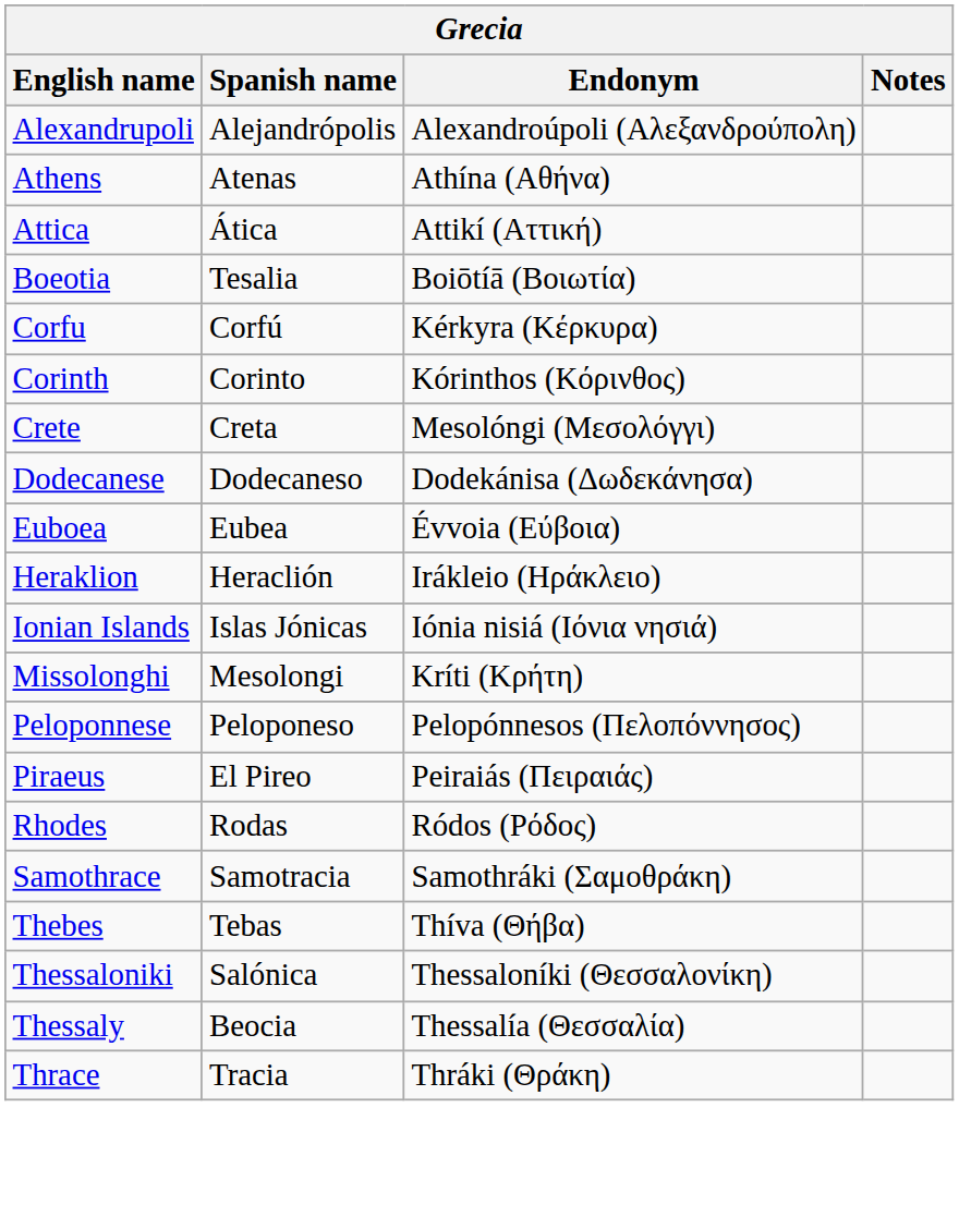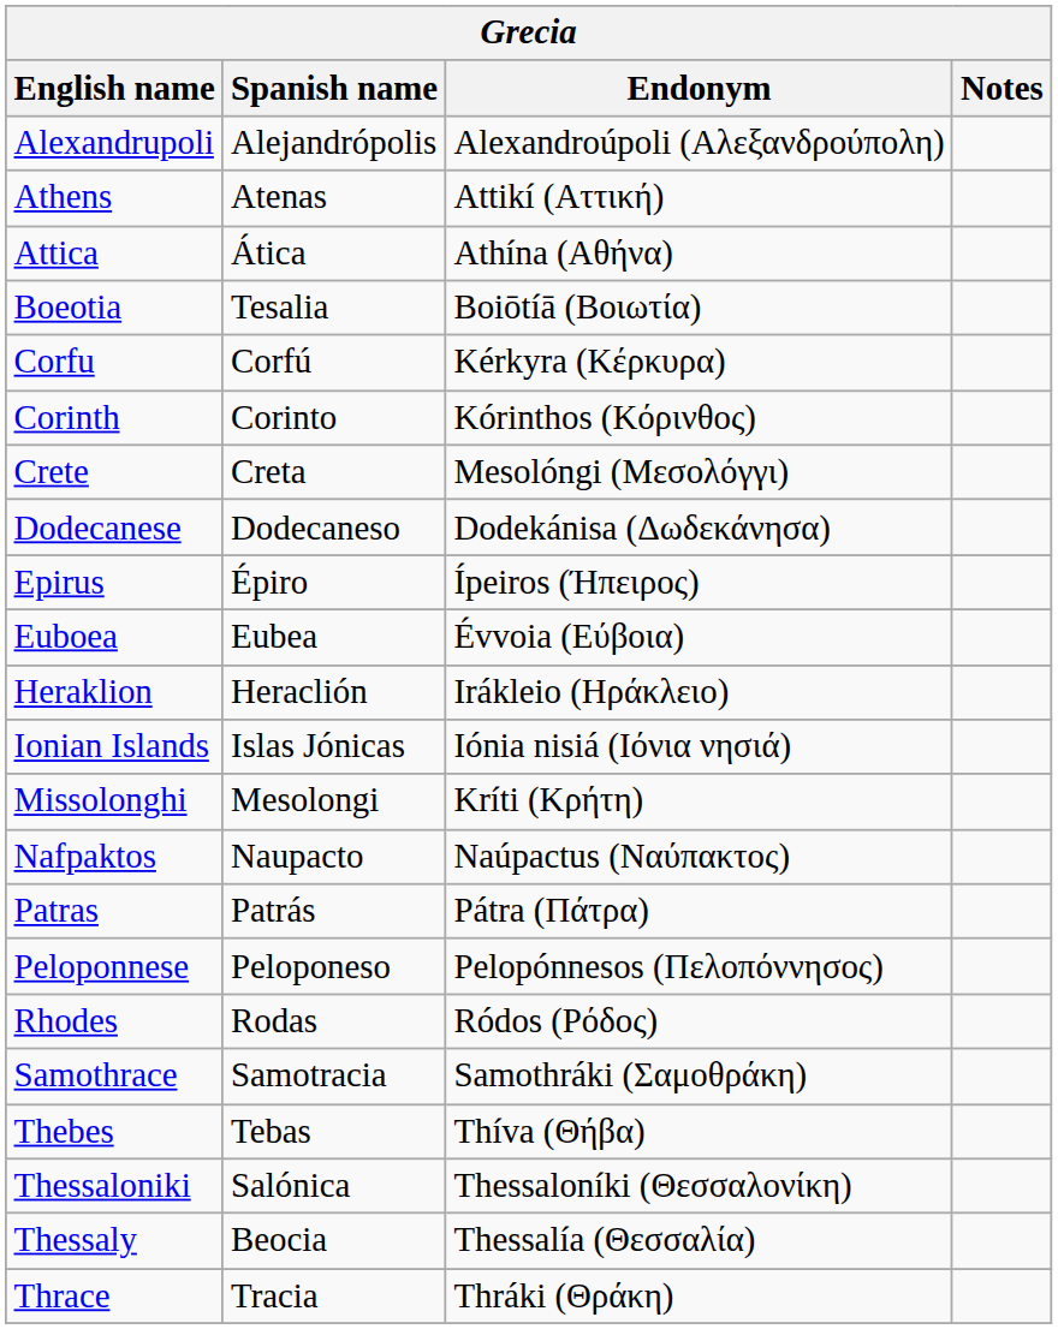Athens | Endonym: Athína (Αθήνα) -> Attikí (Αττική)
Attica | Endonym: Attikí (Αττική) -> Athína (Αθήνα)
+ row: Epirus | Épiro | Ípeiros (Ήπειρος)
+ row: Nafpaktos | Naupacto | Naúpactus (Ναύπακτος)
+ row: Patras | Patrás | Pátra (Πάτρα)
- row: Piraeus | El Pireo | Peiraiás (Πειραιάς)
